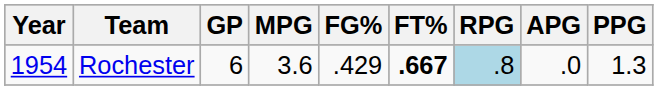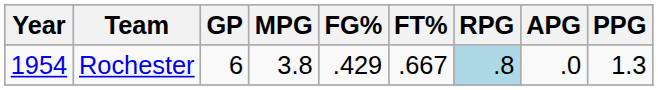Rochester | MPG: 3.6 -> 3.8
Rochester | FT%: bold -> normal
